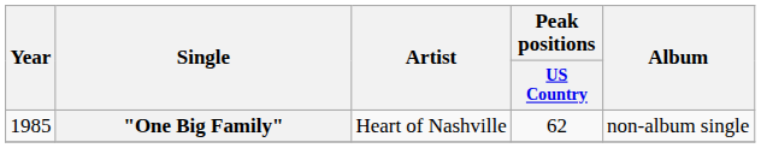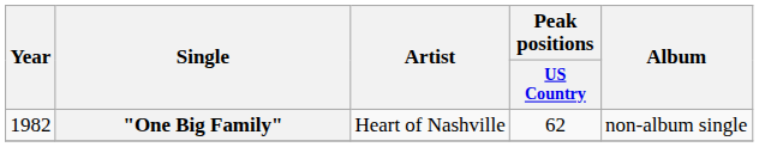"One Big Family" | Year: 1985 -> 1982
